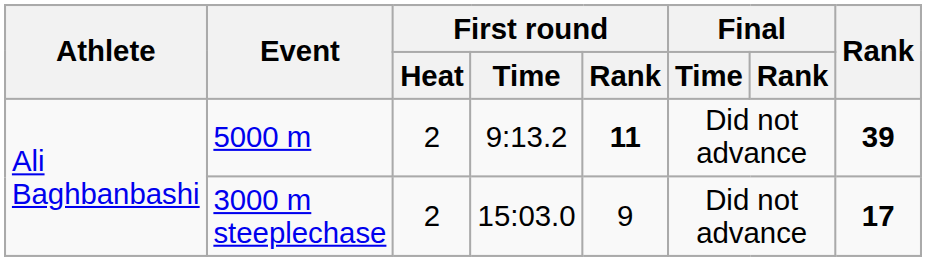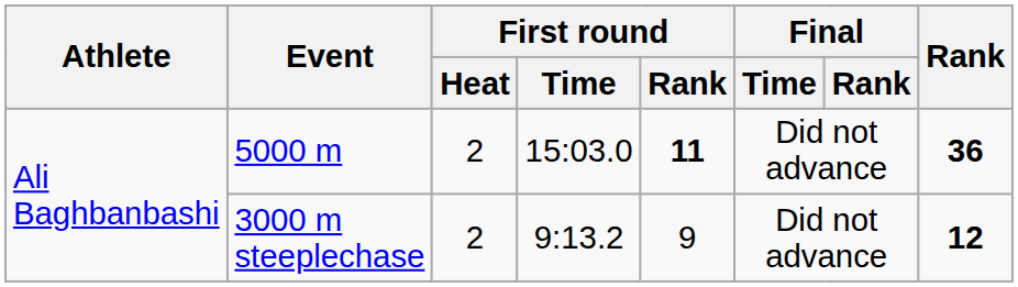5000 m | First round / Time: 9:13.2 -> 15:03.0
5000 m | Rank: 39 -> 36
3000 m steeplechase | First round / Time: 15:03.0 -> 9:13.2
3000 m steeplechase | Rank: 17 -> 12
